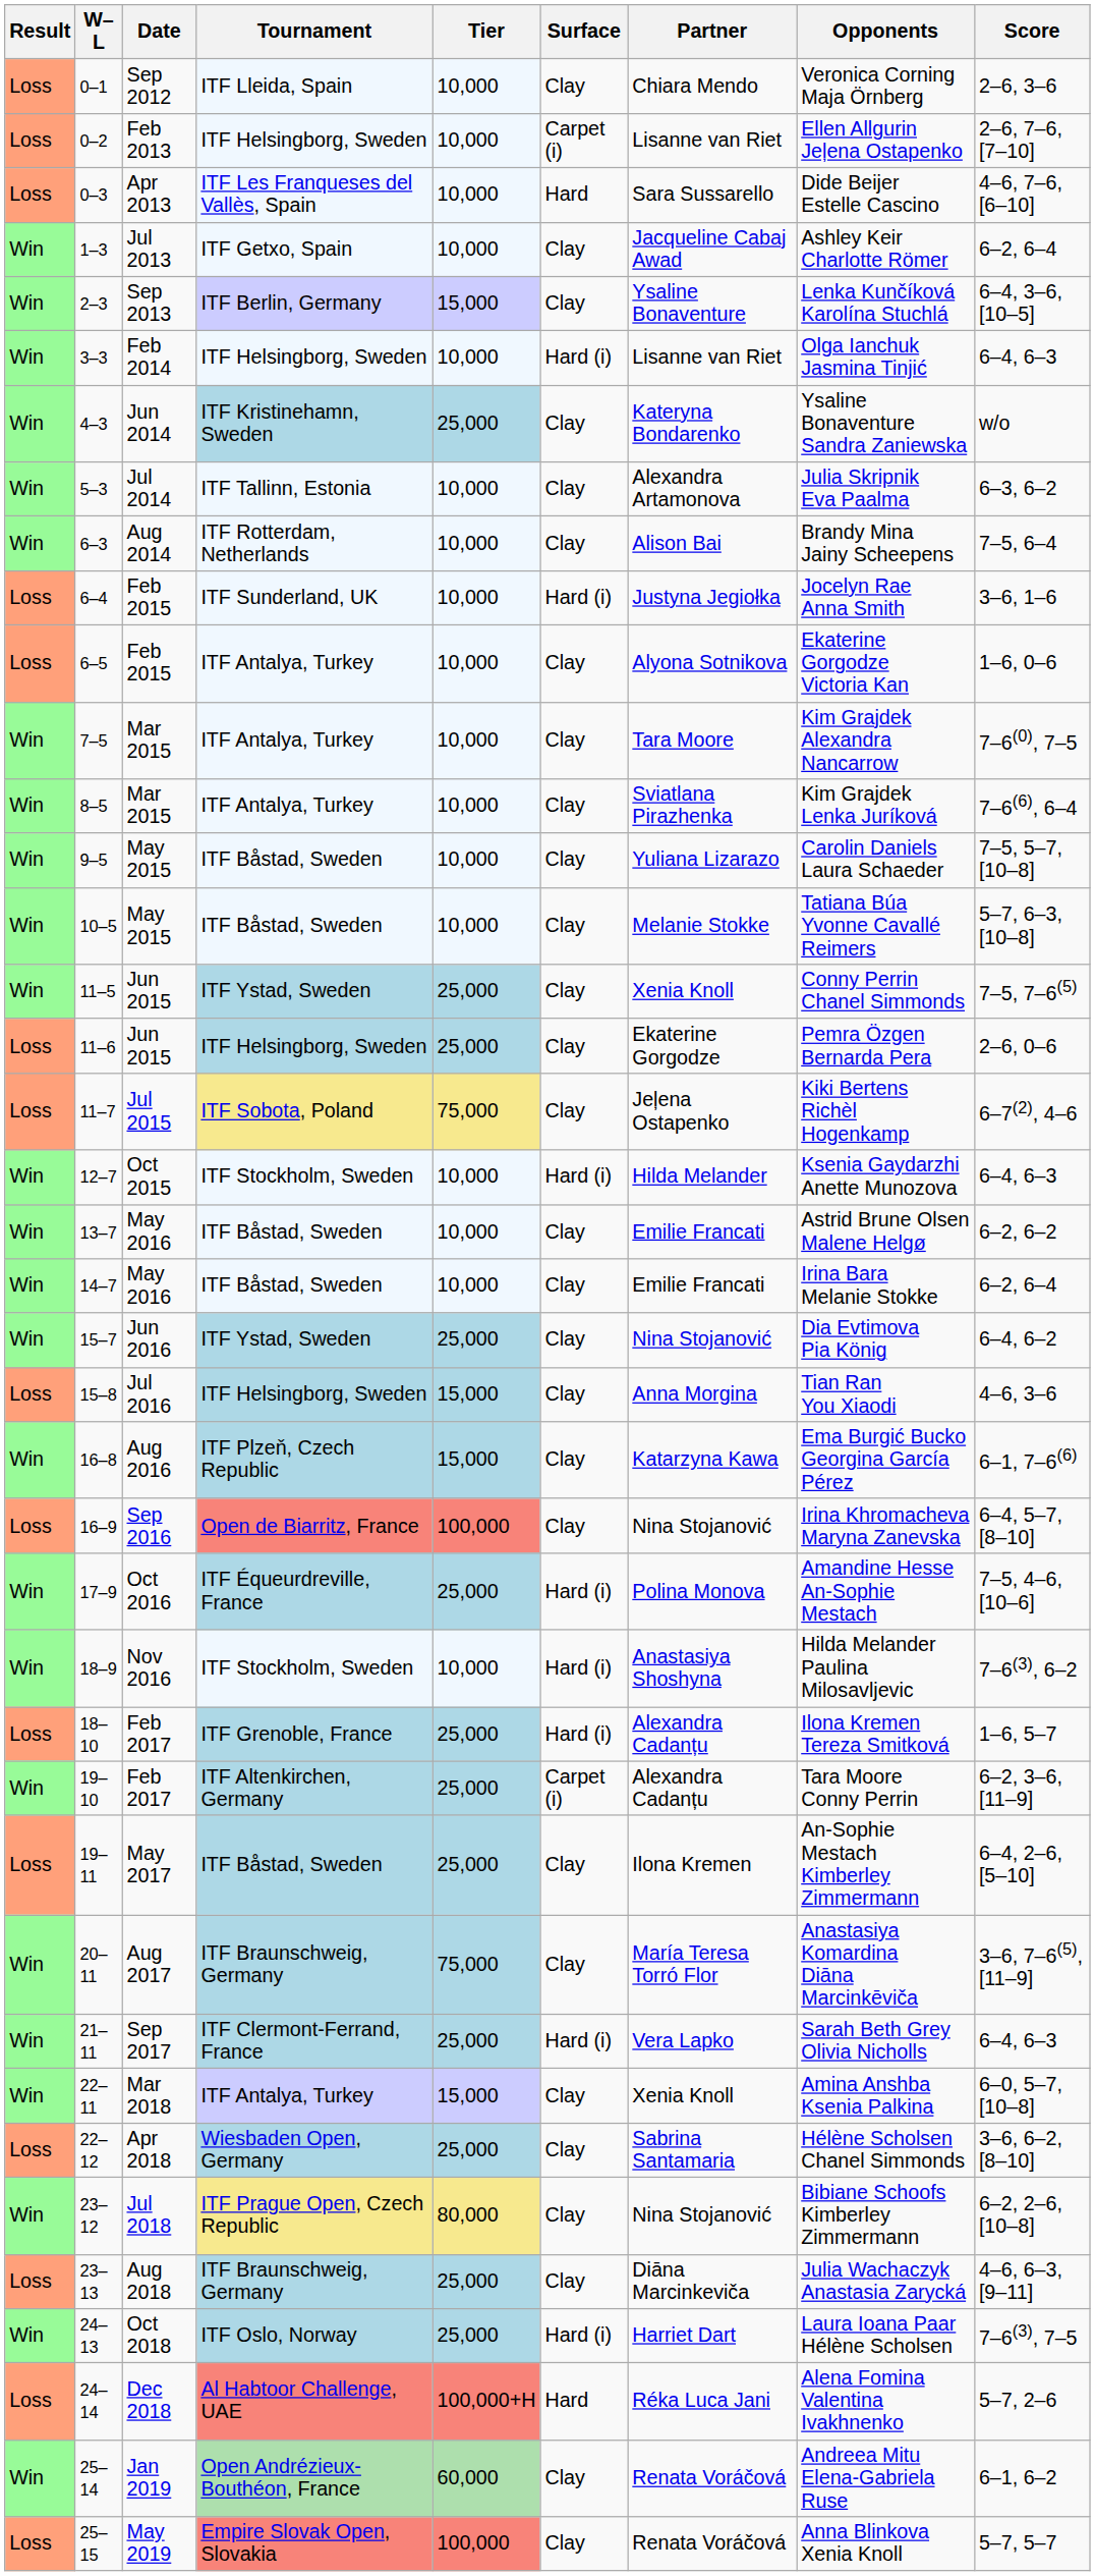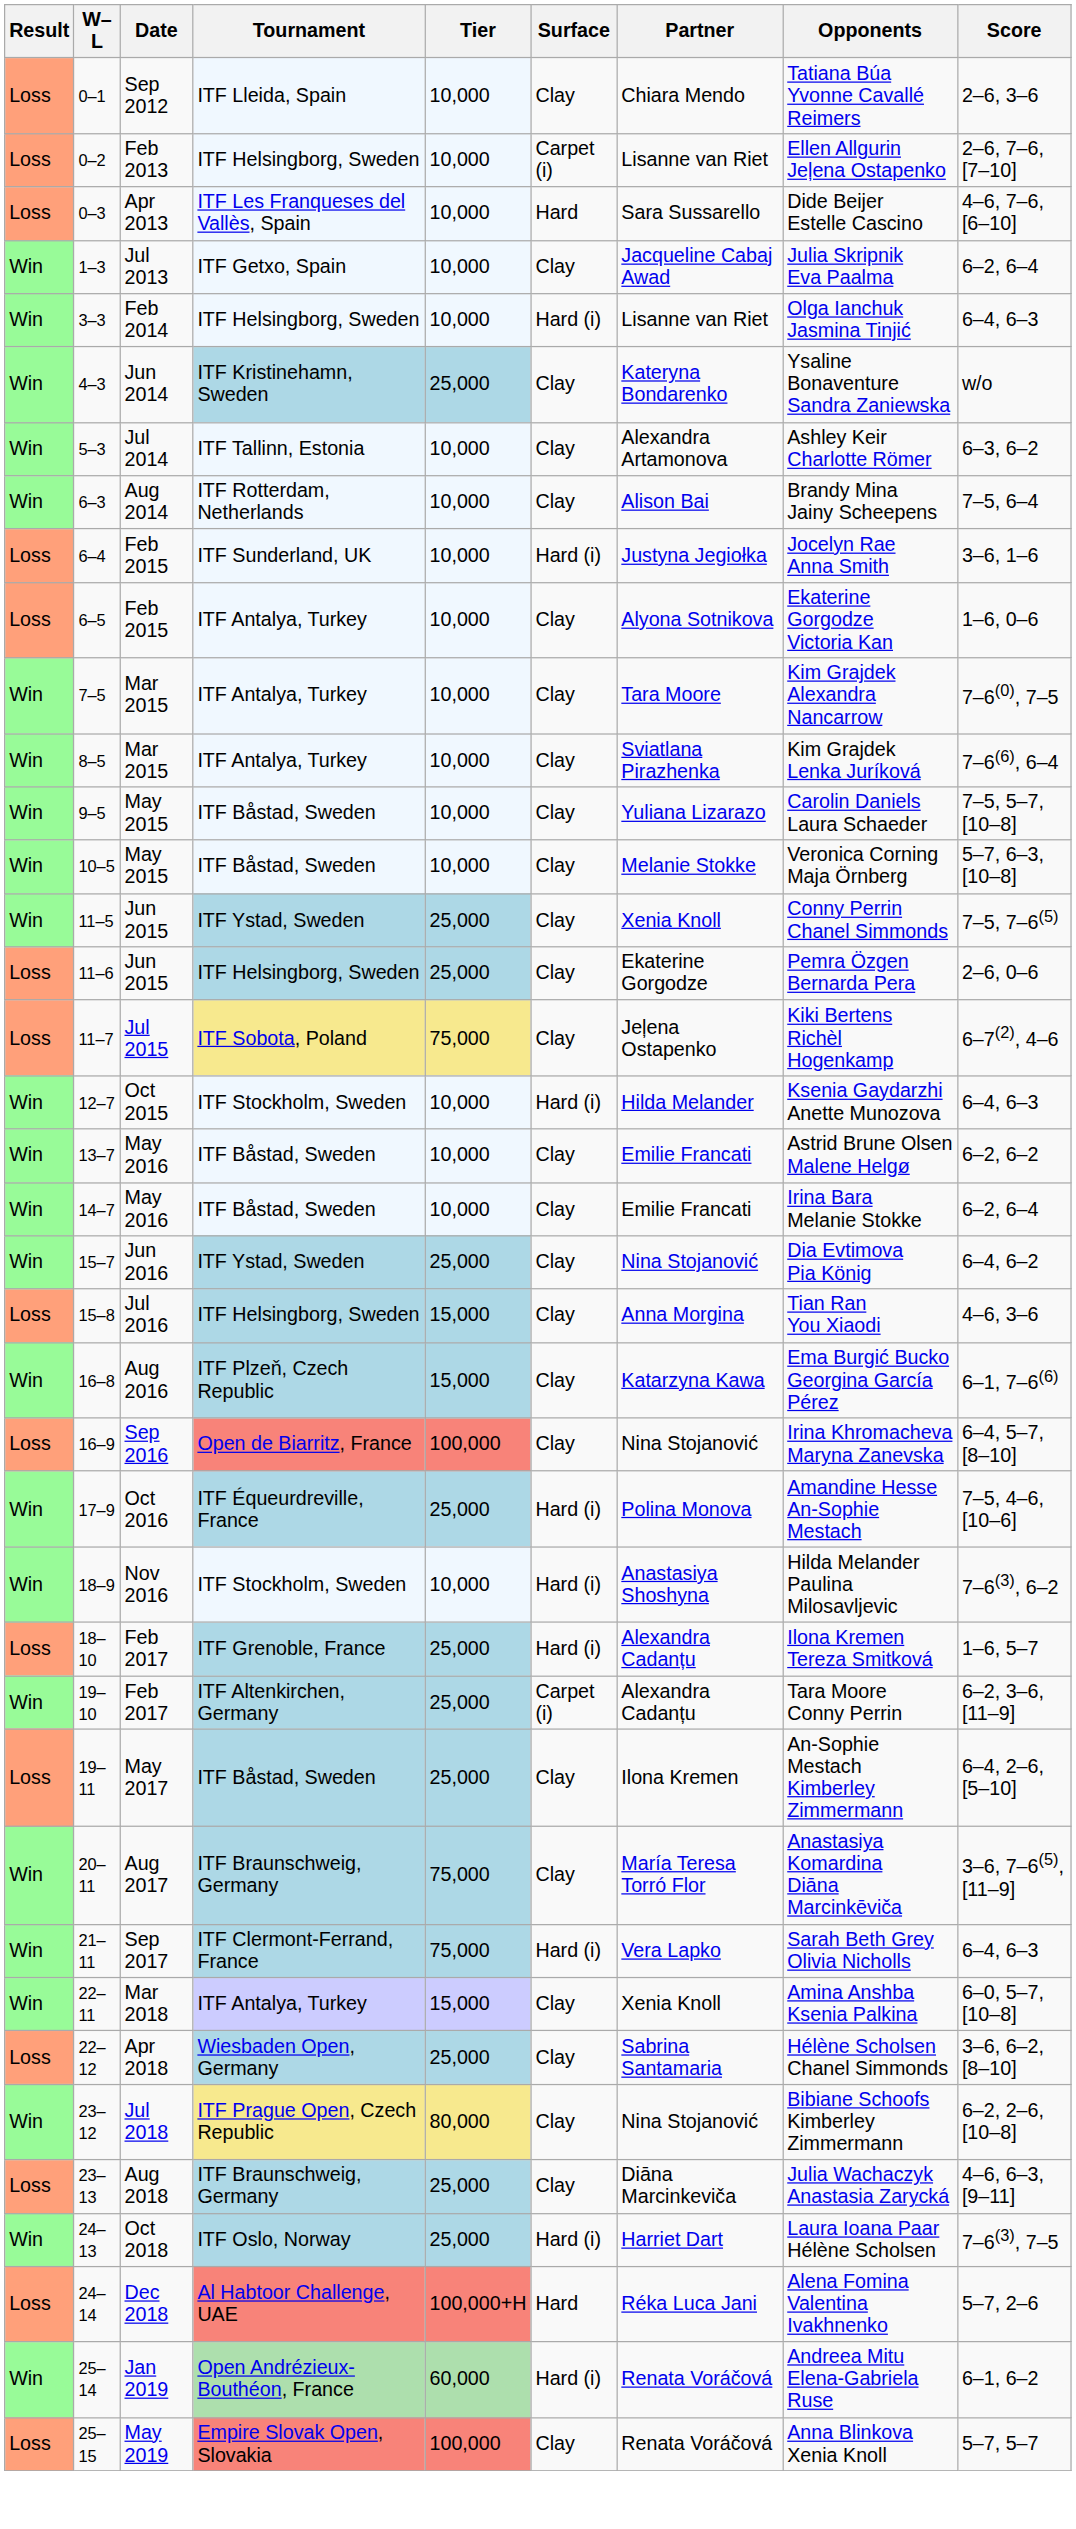0–1 | Opponents: Veronica Corning Maja Örnberg -> Tatiana Búa Yvonne Cavallé Reimers
1–3 | Opponents: Ashley Keir Charlotte Römer -> Julia Skripnik Eva Paalma
- row: Win | 2–3 | Sep 2013 | ITF Berlin, Germany | 15,000 | Clay | Ysaline Bonaventure | Lenka Kunčíková Karolína Stuchlá | 6–4, 3–6, [10–5]
5–3 | Opponents: Julia Skripnik Eva Paalma -> Ashley Keir Charlotte Römer
10–5 | Opponents: Tatiana Búa Yvonne Cavallé Reimers -> Veronica Corning Maja Örnberg
21–11 | Tier: 25,000 -> 75,000
25–14 | Surface: Clay -> Hard (i)
